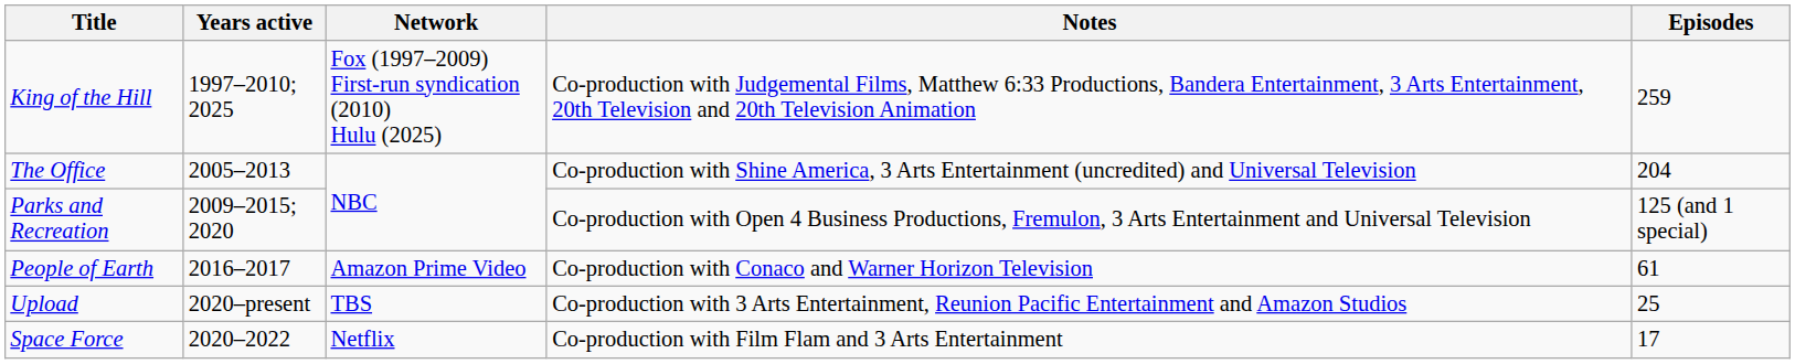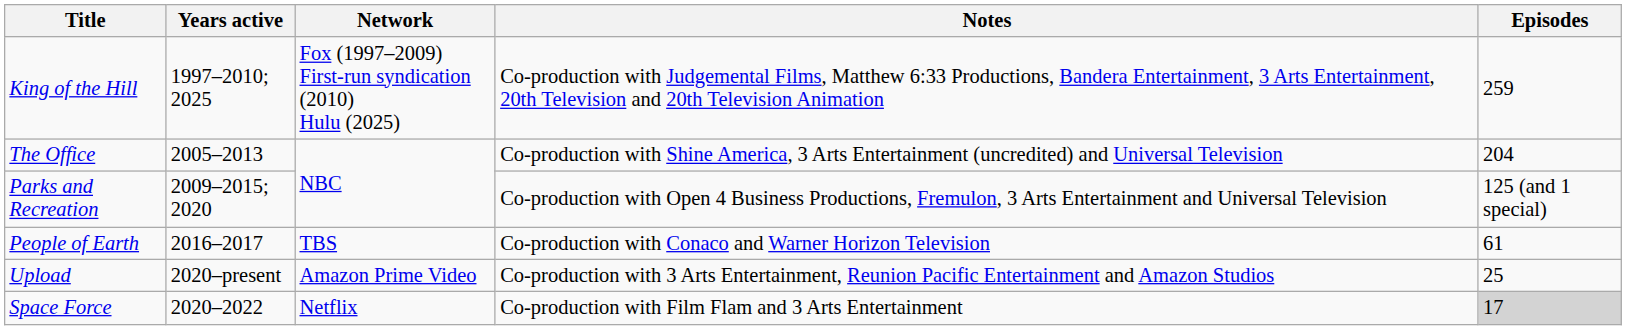People of Earth | Network: Amazon Prime Video -> TBS
Upload | Network: TBS -> Amazon Prime Video
Space Force | Episodes: no background -> lightgrey background
